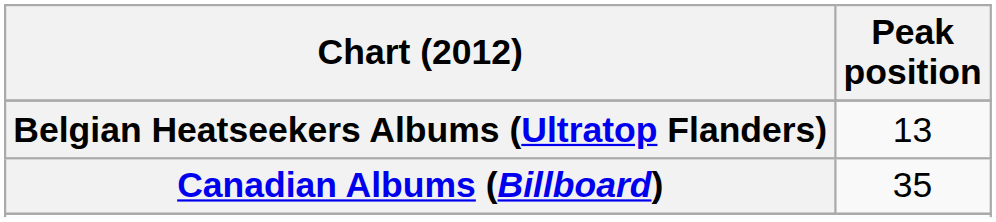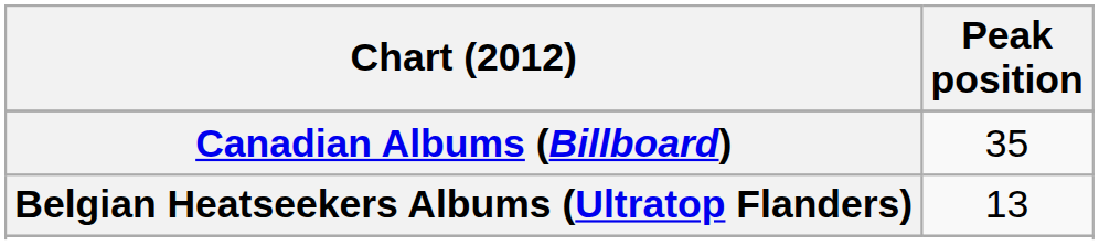rows swapped: Belgian Heatseekers Albums (Ultratop Flanders) <-> Canadian Albums (Billboard)
